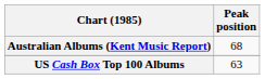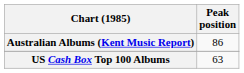Australian Albums (Kent Music Report) | Peak position: 68 -> 86
